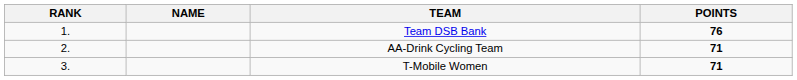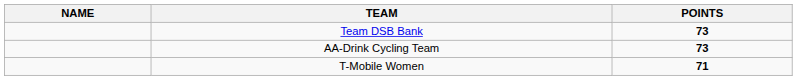- column: RANK | 1. | 2. | 3.
Team DSB Bank | POINTS: 76 -> 73
AA-Drink Cycling Team | POINTS: 71 -> 73
